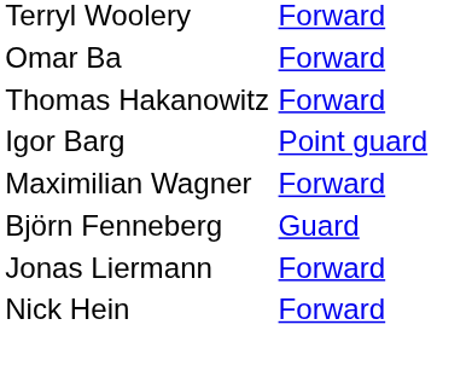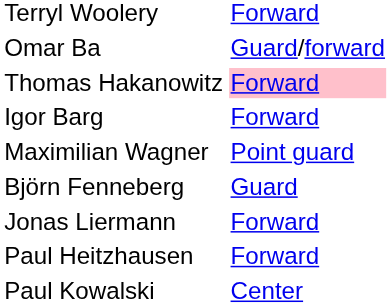Omar Ba | column 4: Forward -> Guard/forward
Thomas Hakanowitz | column 4: no background -> pink background
Igor Barg | column 4: Point guard -> Forward
Maximilian Wagner | column 4: Forward -> Point guard
+ row: Paul Heitzhausen | Forward
- row: Nick Hein | Forward
+ row: Paul Kowalski | Center
